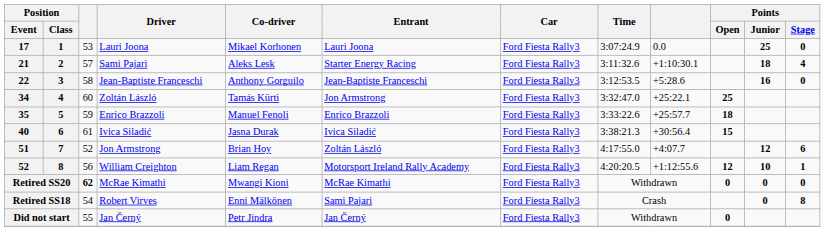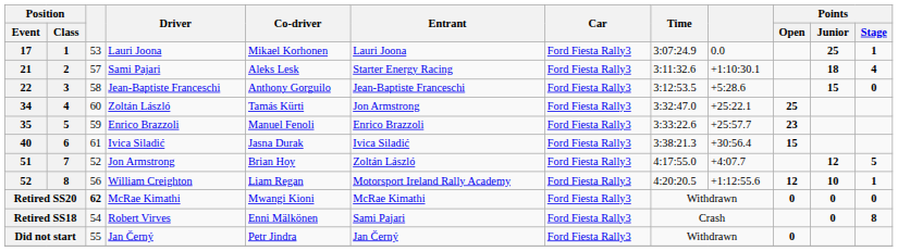17 | Points / Stage: 0 -> 1
22 | Points / Junior: 16 -> 15
35 | Points / Open: 18 -> 23
51 | Points / Stage: 6 -> 5
